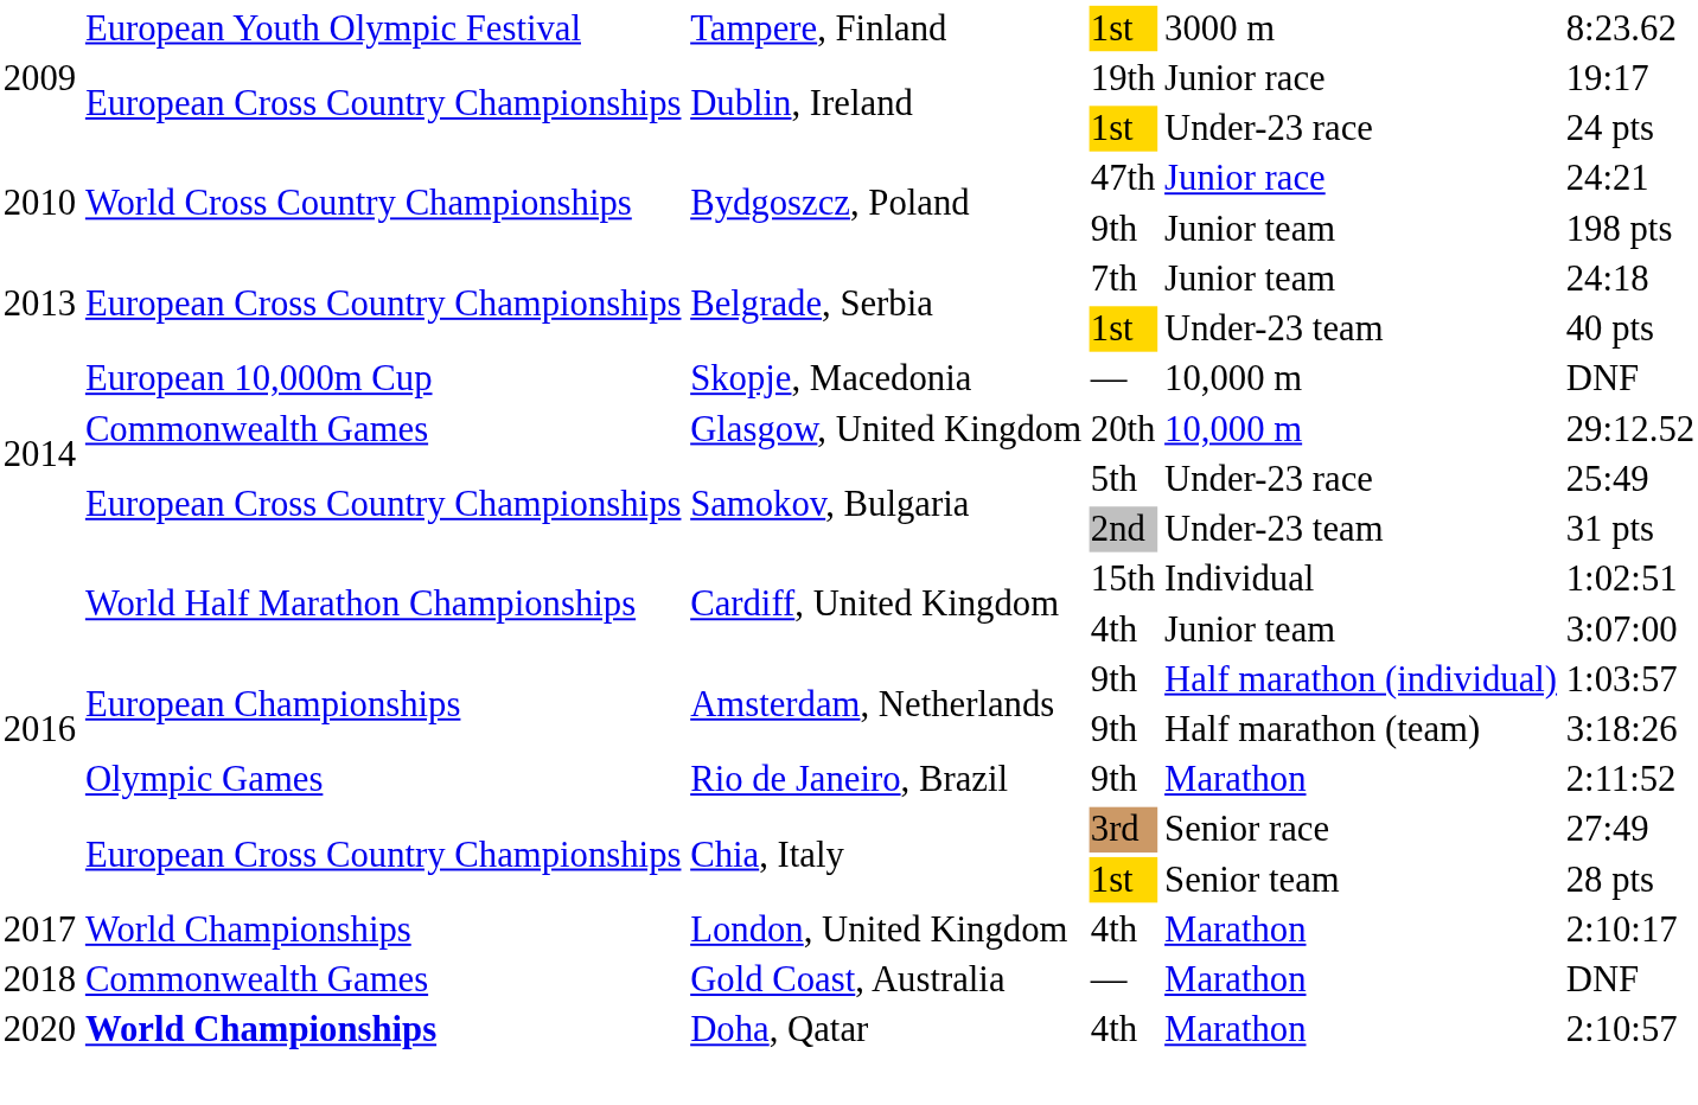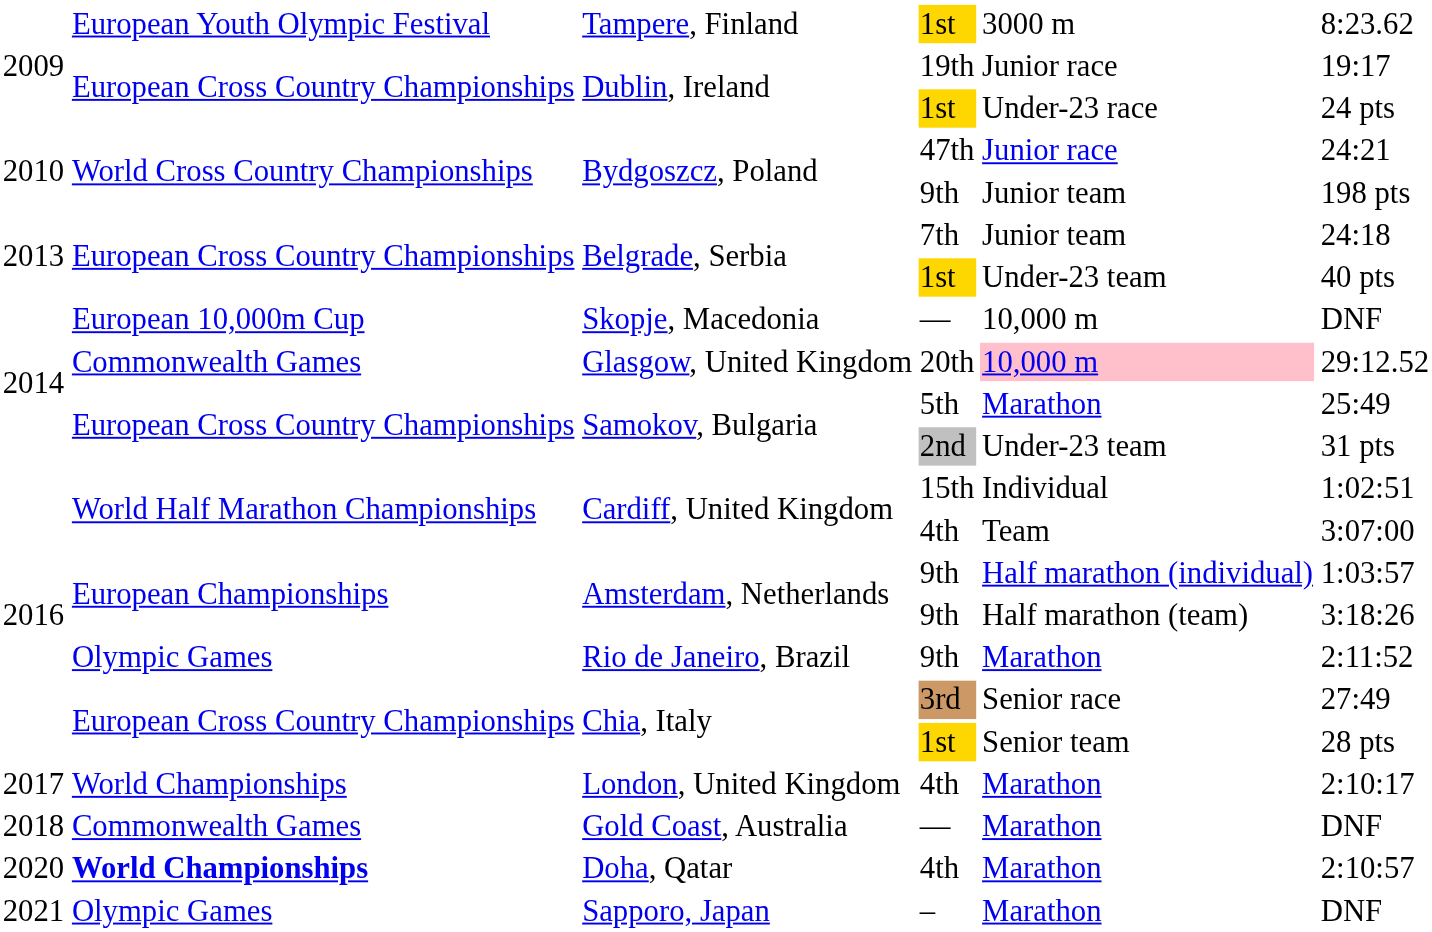Glasgow, United Kingdom | column 5: no background -> pink background
Samokov, Bulgaria / 5th | column 5: Under-23 race -> Marathon
Cardiff, United Kingdom / 4th | column 5: Junior team -> Team
+ row: 2021 | Olympic Games | Sapporo, Japan | – | Marathon | DNF
